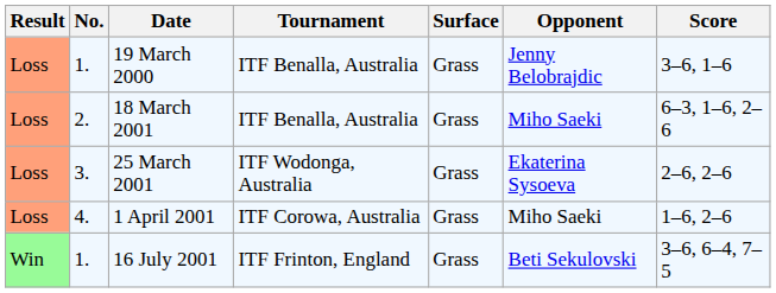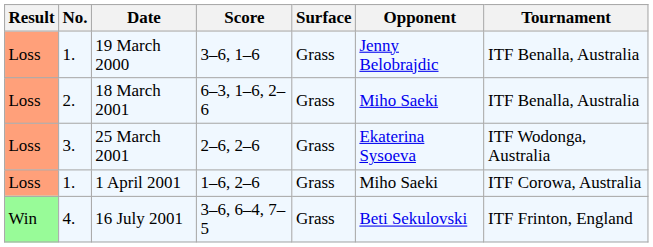columns swapped: Tournament <-> Score
1 April 2001 | No.: 4. -> 1.
16 July 2001 | No.: 1. -> 4.
